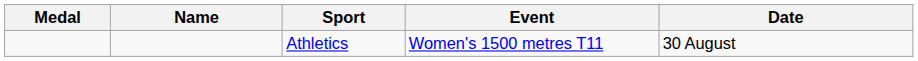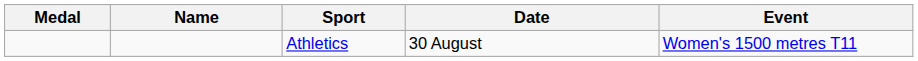columns swapped: Event <-> Date
